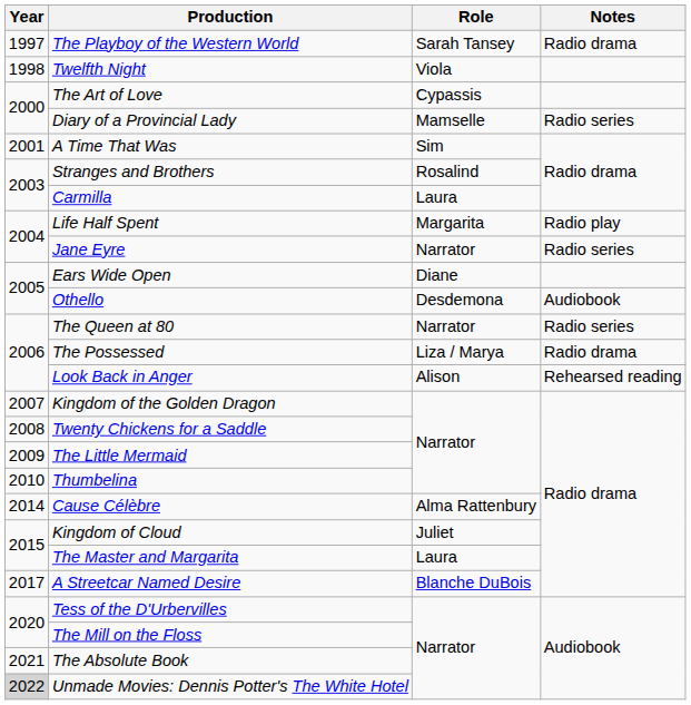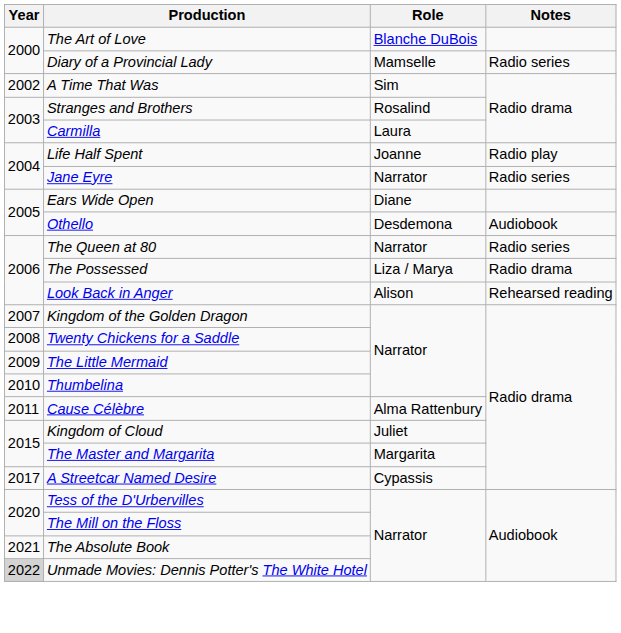- row: 1997 | The Playboy of the Western World | Sarah Tansey | Radio drama
- row: 1998 | Twelfth Night | Viola
The Art of Love | Role: Cypassis -> Blanche DuBois
A Time That Was | Year: 2001 -> 2002
Life Half Spent | Role: Margarita -> Joanne
Cause Célèbre | Year: 2014 -> 2011
The Master and Margarita | Role: Laura -> Margarita
A Streetcar Named Desire | Role: Blanche DuBois -> Cypassis
